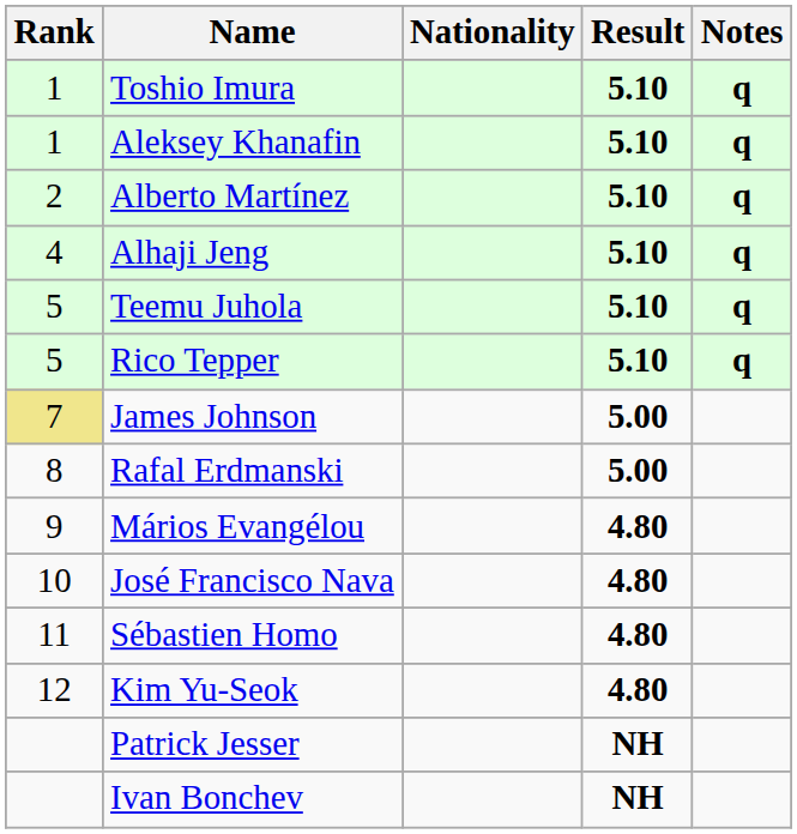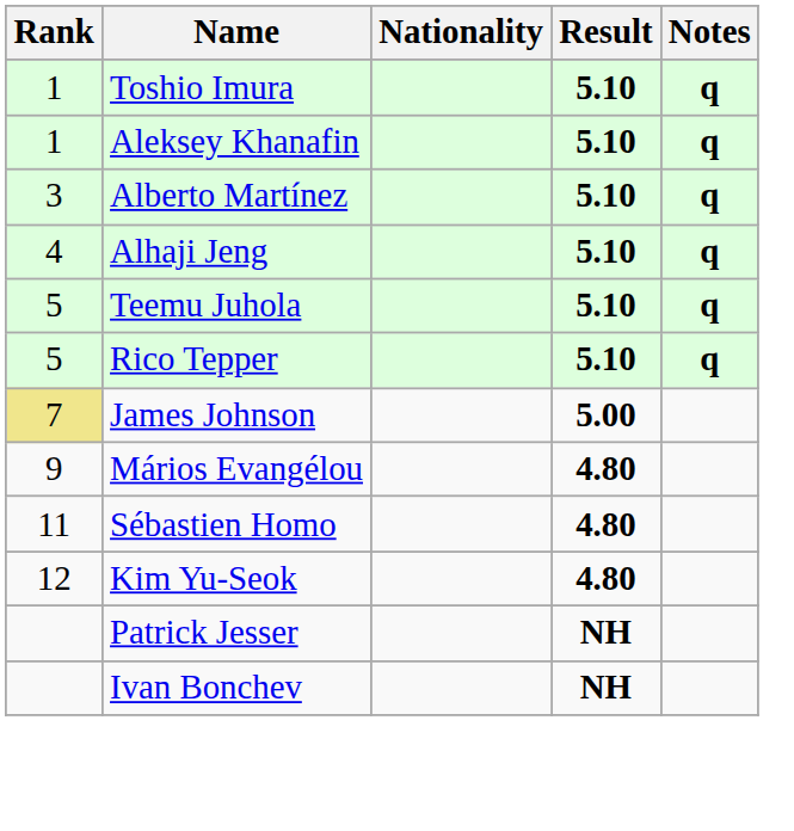Alberto Martínez | Rank: 2 -> 3
- row: 8 | Rafal Erdmanski | 5.00
- row: 10 | José Francisco Nava | 4.80
